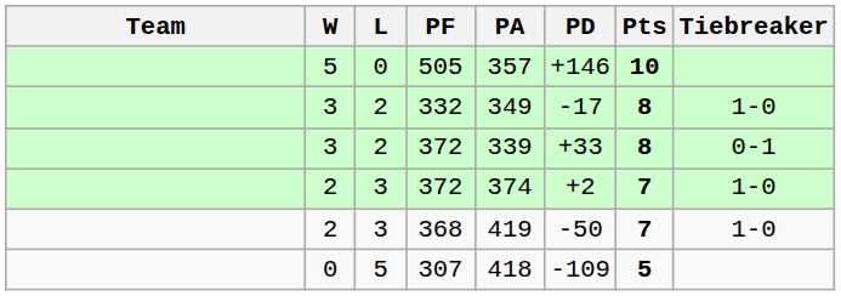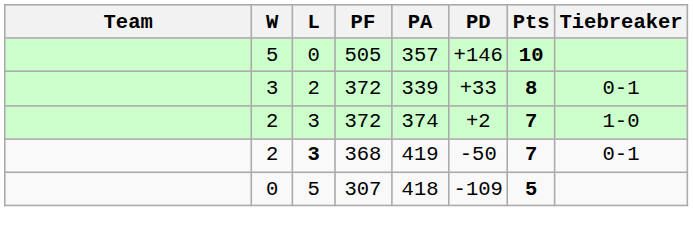- row: 3 | 2 | 332 | 349 | -17 | 8 | 1-0
368 | L: normal -> bold
368 | Tiebreaker: 1-0 -> 0-1
